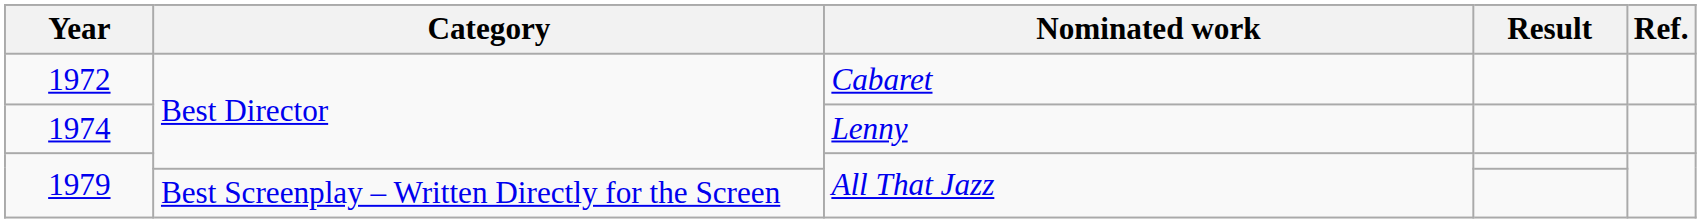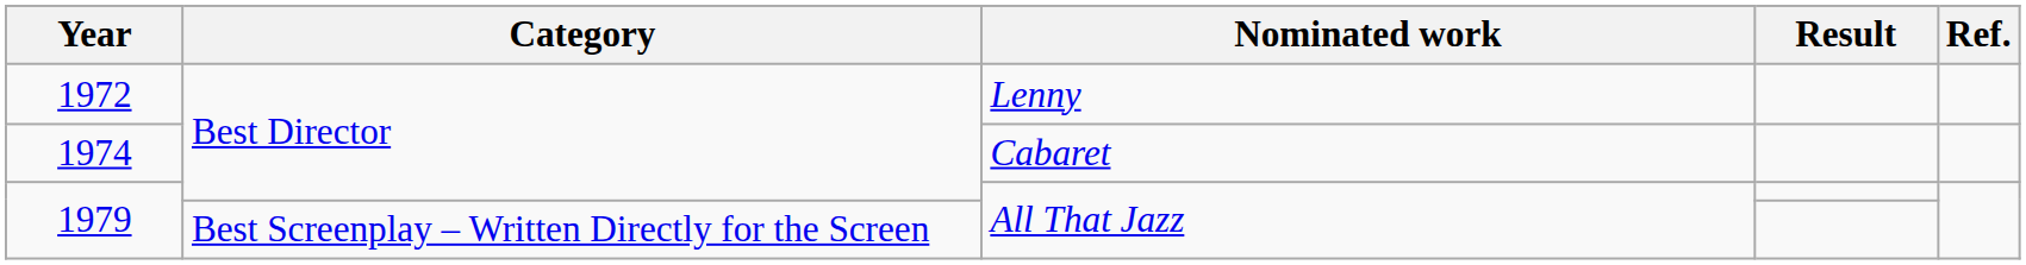1972 | Nominated work: Cabaret -> Lenny
1974 | Nominated work: Lenny -> Cabaret
